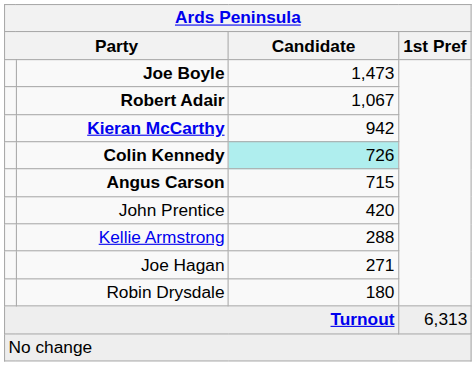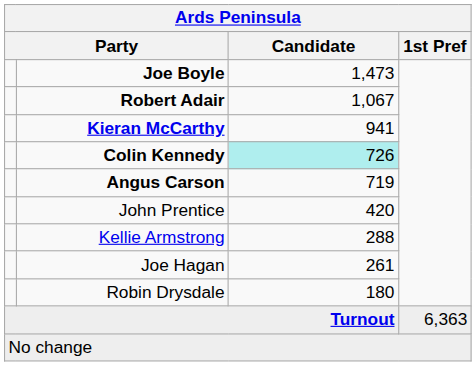Kieran McCarthy | Candidate: 942 -> 941
Angus Carson | Candidate: 715 -> 719
Joe Hagan | Candidate: 271 -> 261
Turnout | 1st Pref: 6,313 -> 6,363
